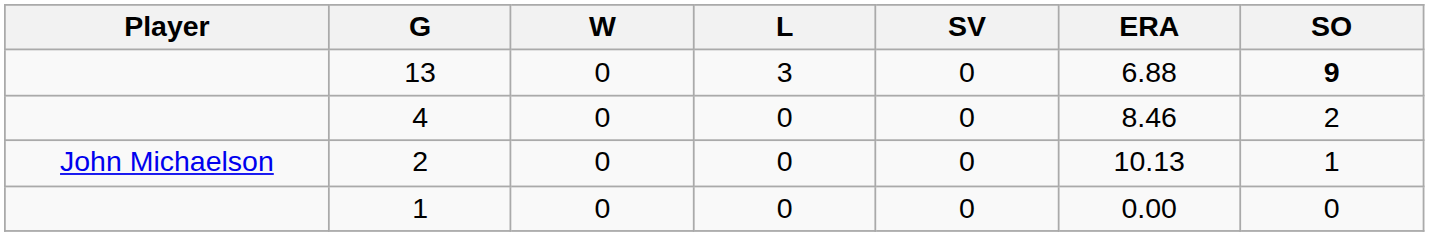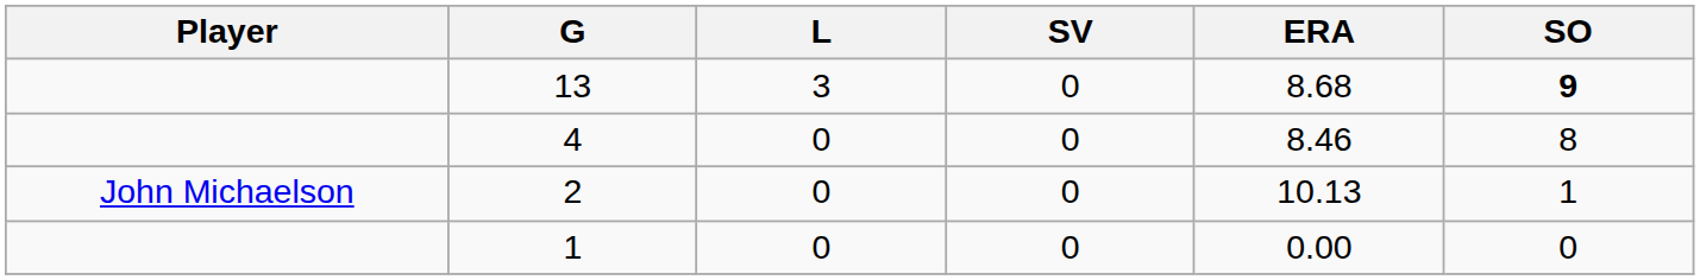- column: W | 0 | 0 | 0 | 0
13 | ERA: 6.88 -> 8.68
4 | SO: 2 -> 8
